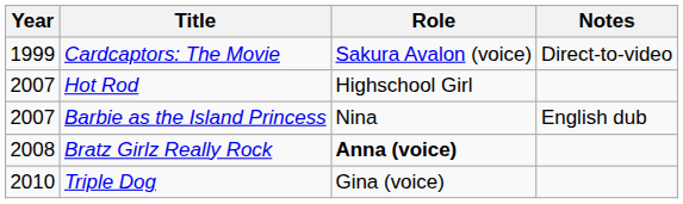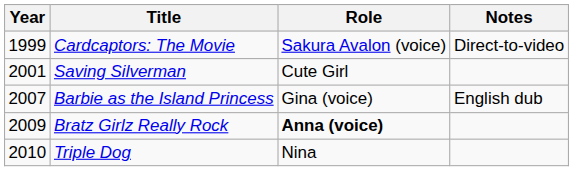+ row: 2001 | Saving Silverman | Cute Girl
- row: 2007 | Hot Rod | Highschool Girl
Barbie as the Island Princess | Role: Nina -> Gina (voice)
Bratz Girlz Really Rock | Year: 2008 -> 2009
Triple Dog | Role: Gina (voice) -> Nina
